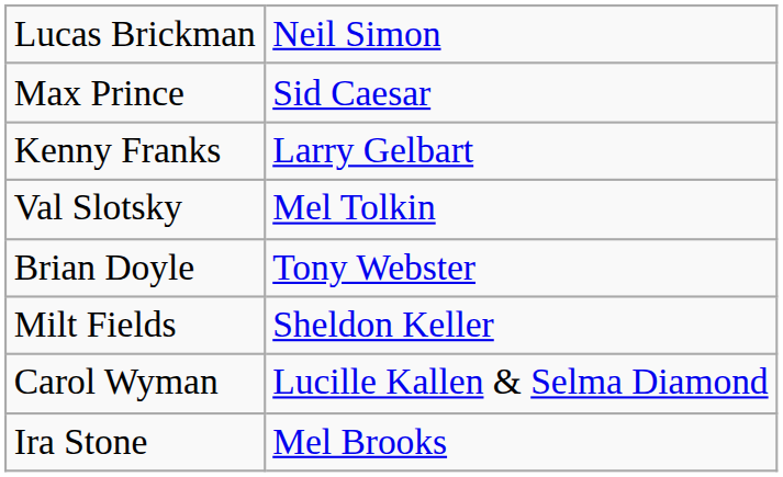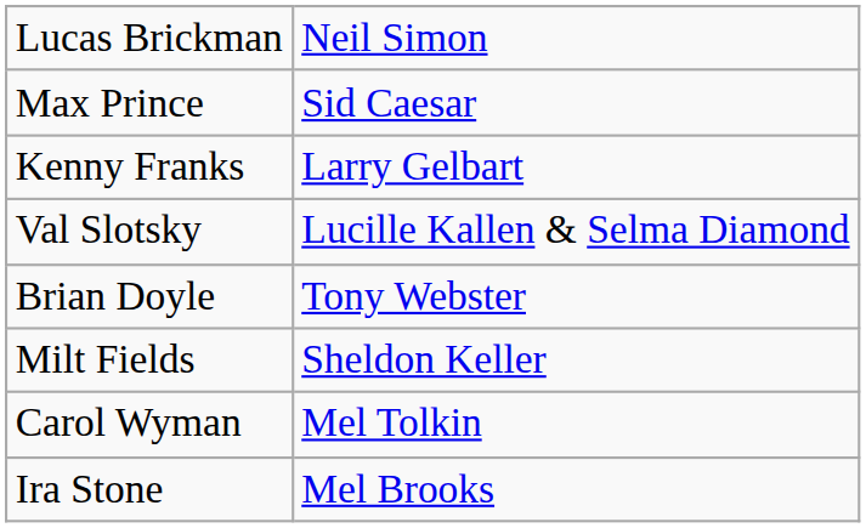Val Slotsky | column 2: Mel Tolkin -> Lucille Kallen & Selma Diamond
Carol Wyman | column 2: Lucille Kallen & Selma Diamond -> Mel Tolkin
